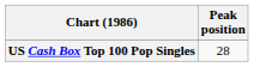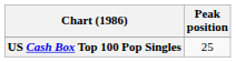US Cash Box Top 100 Pop Singles | Peak position: 28 -> 25
